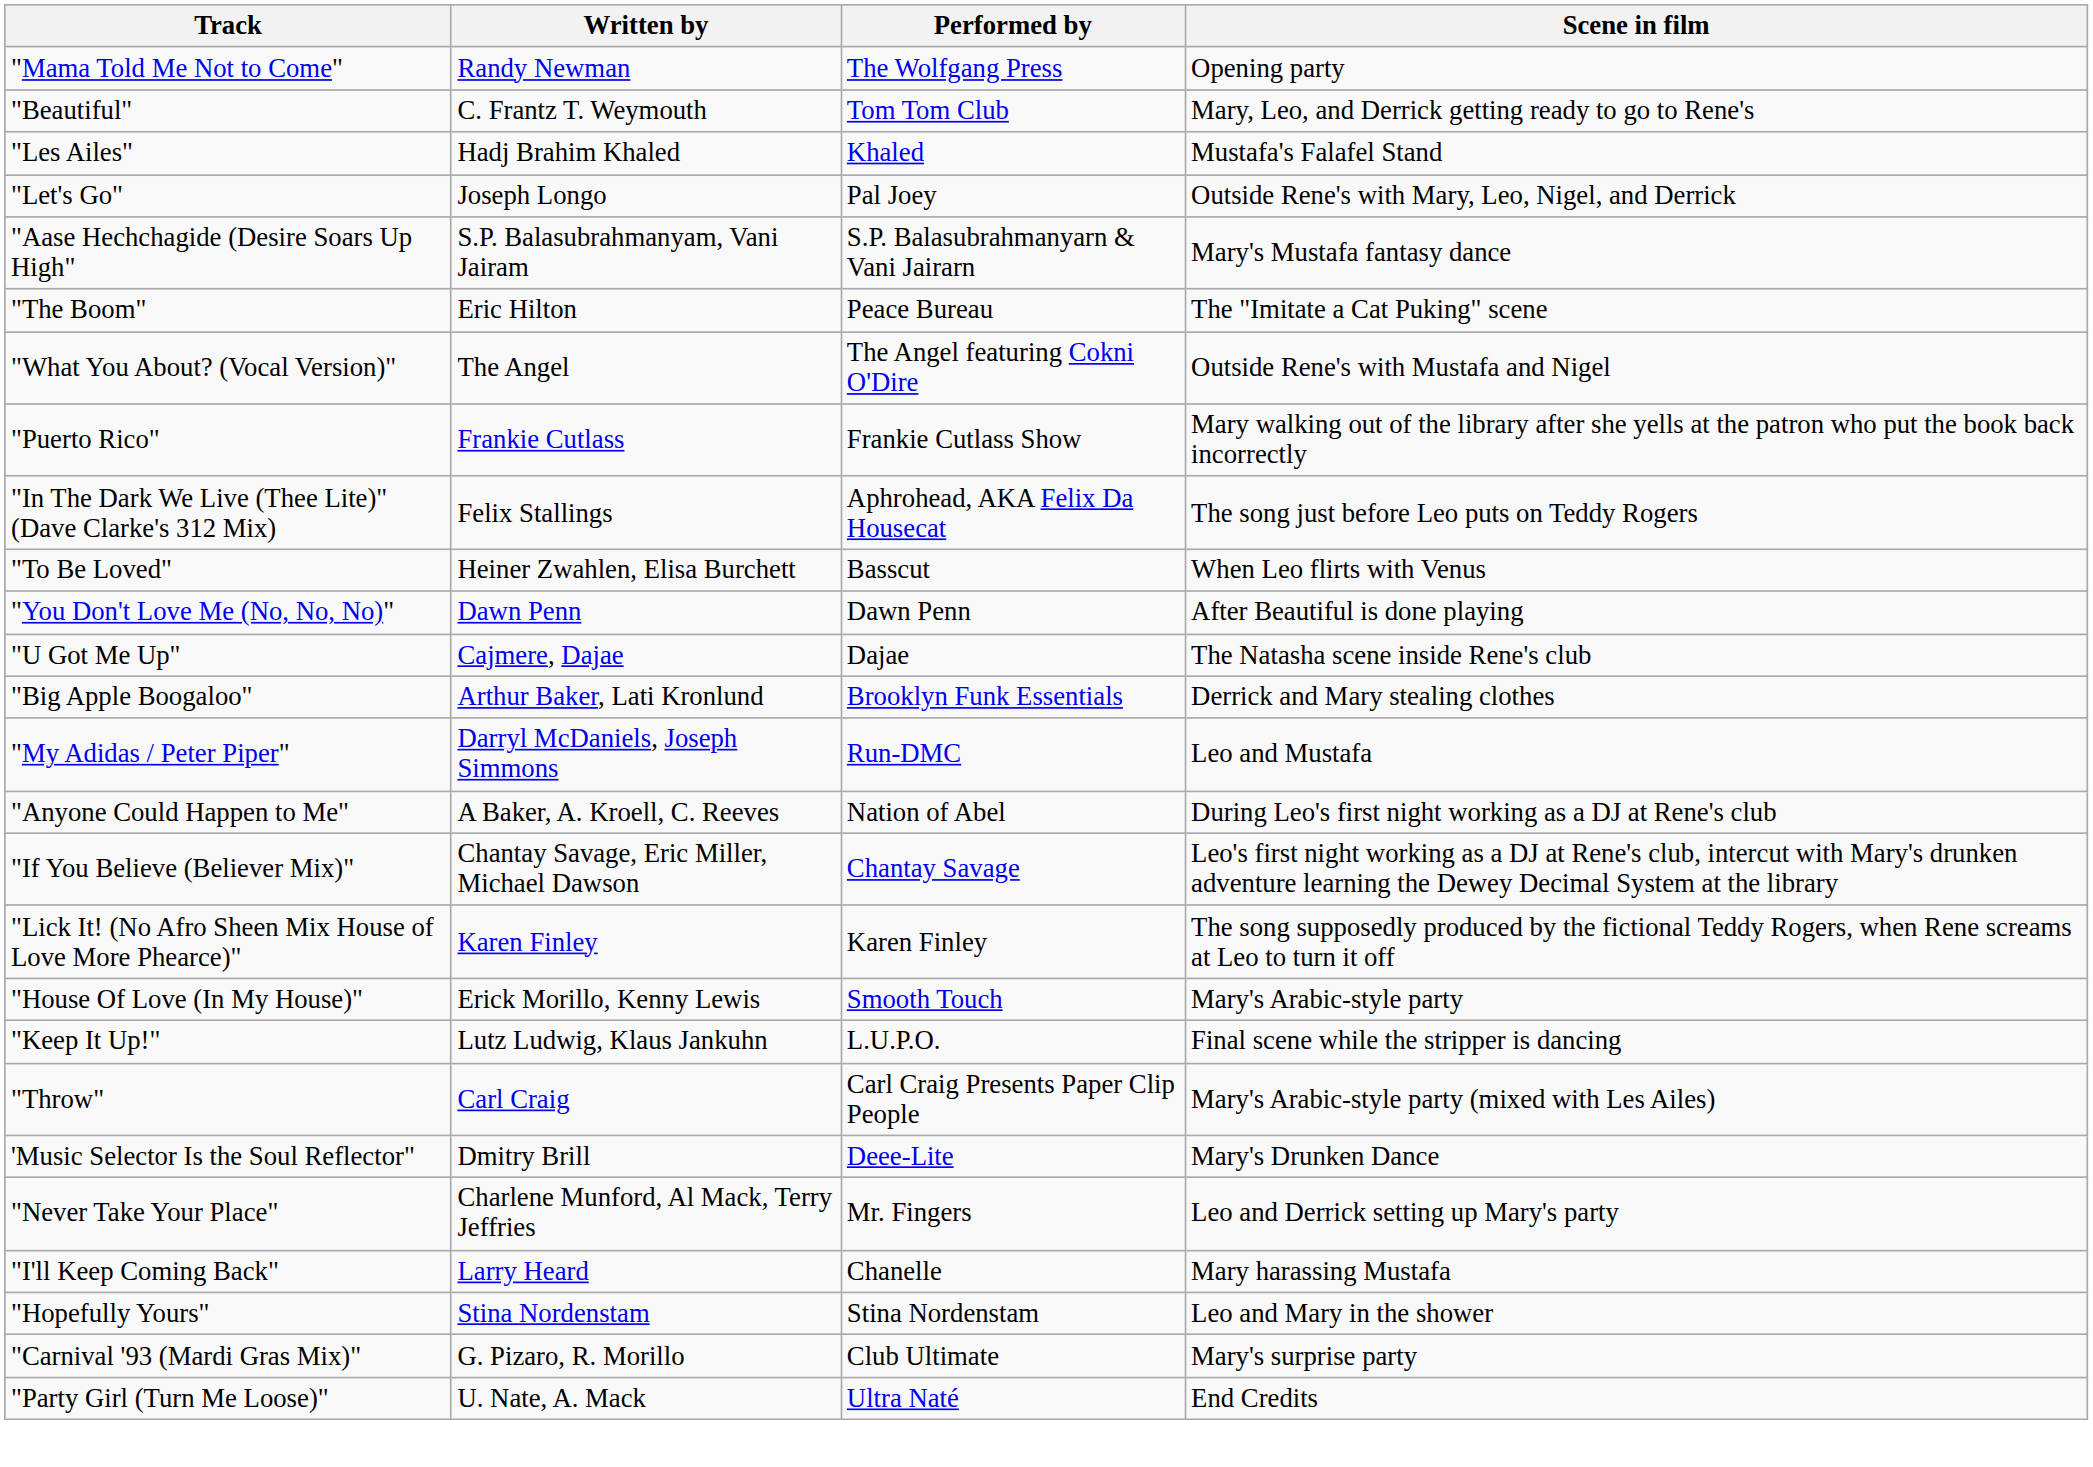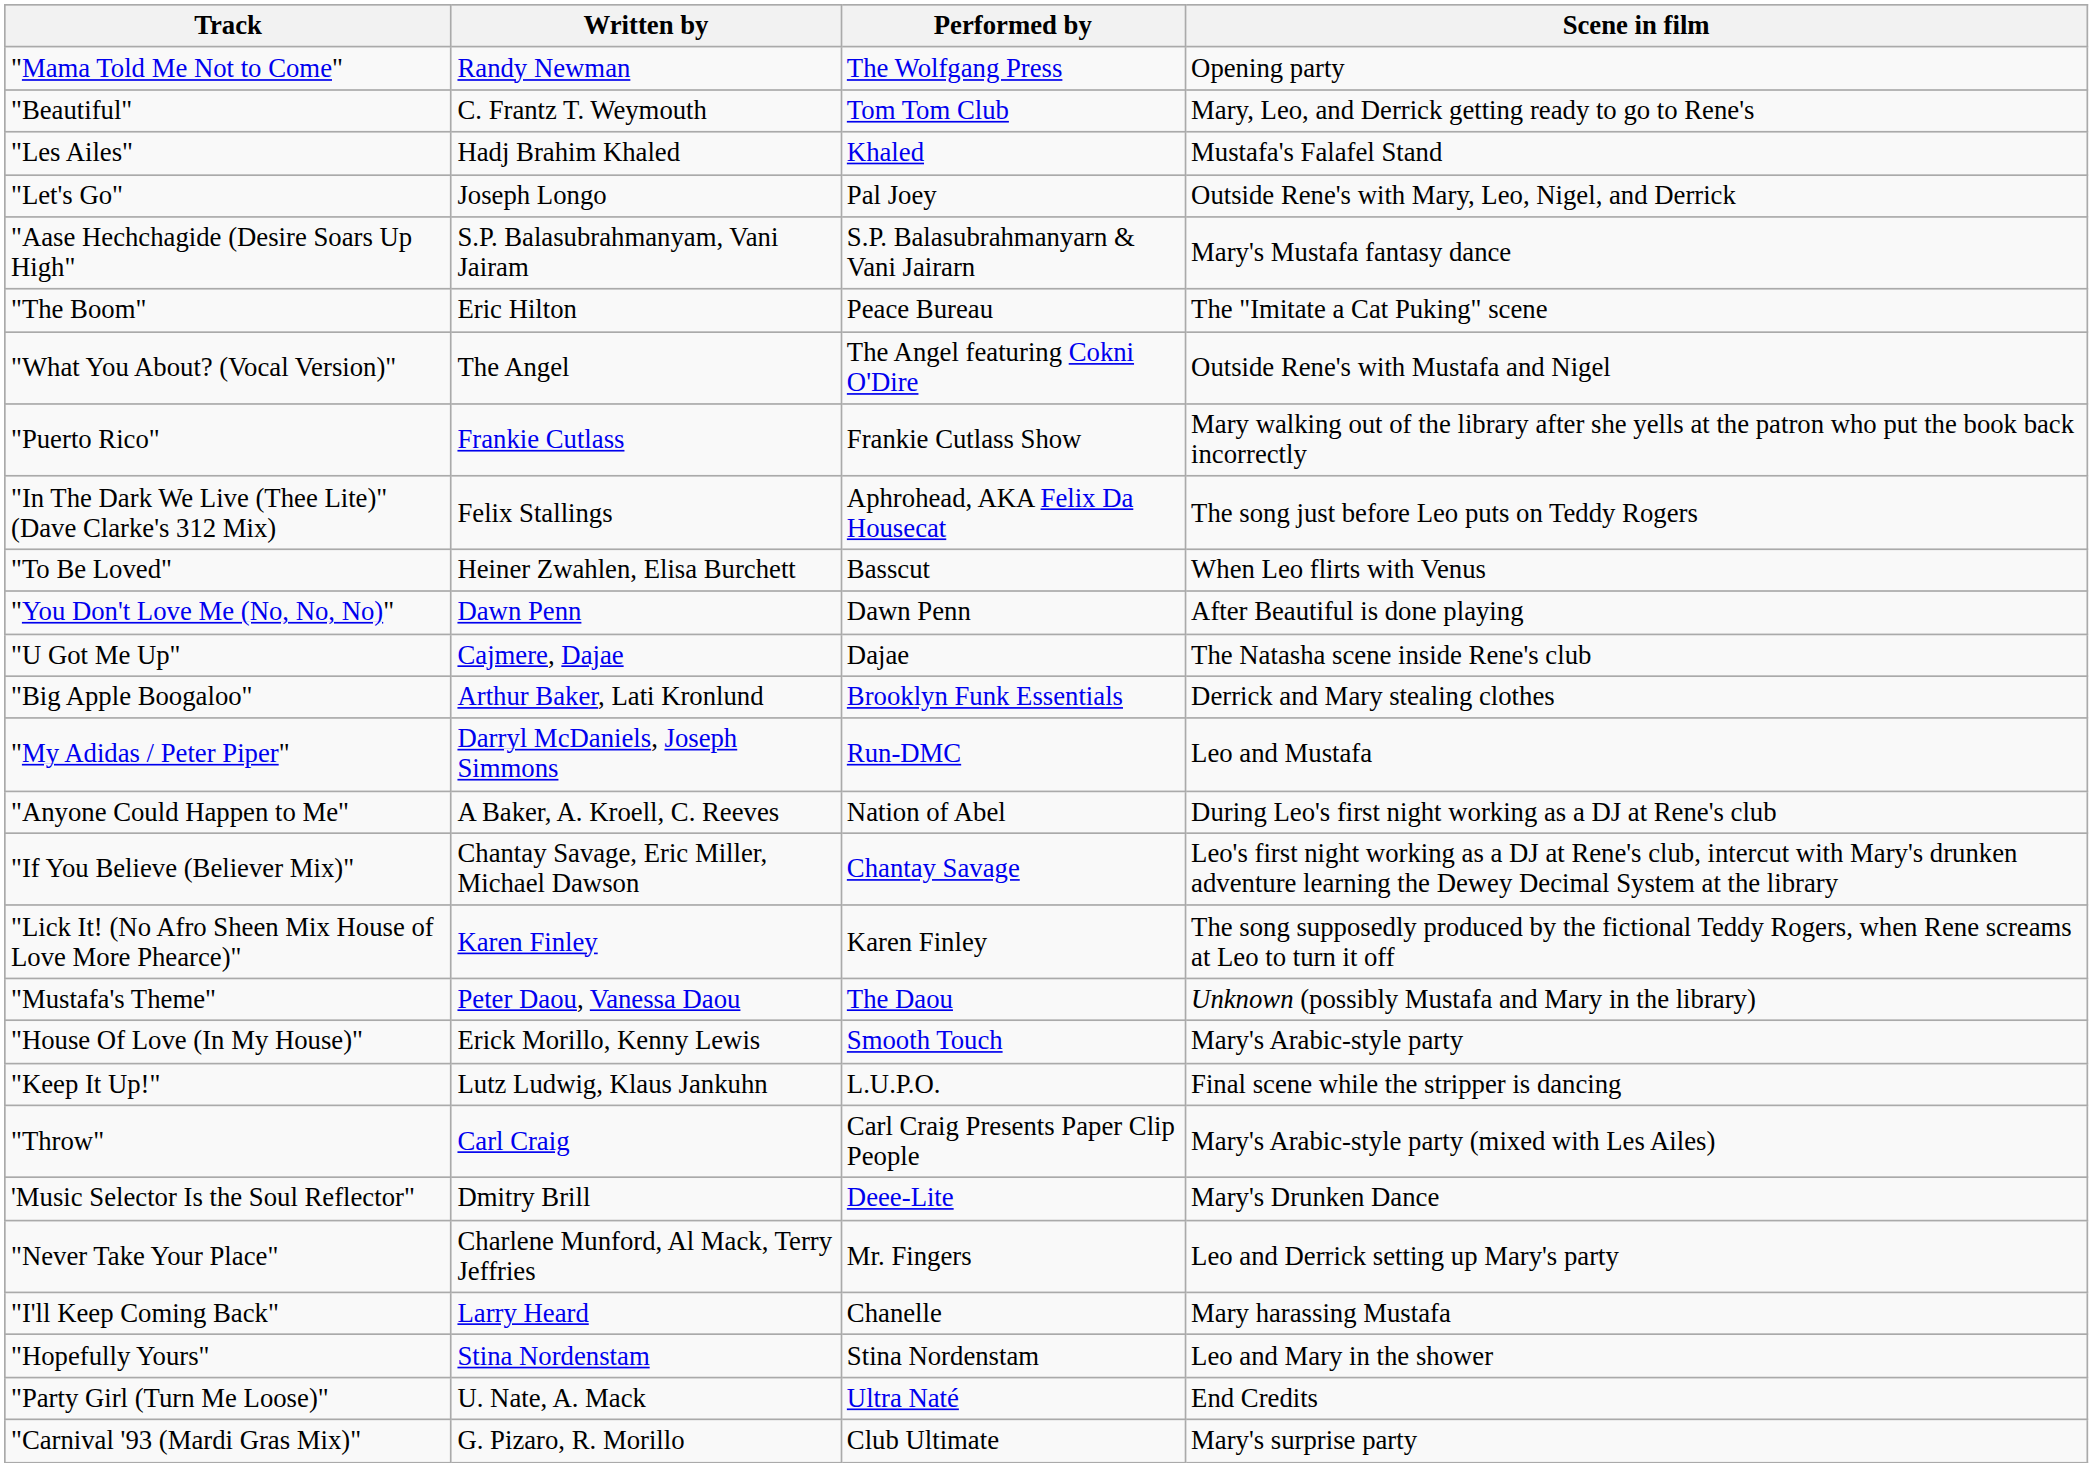+ row: "Mustafa's Theme" | Peter Daou, Vanessa Daou | The Daou | Unknown (possibly Mustafa and Mary in the library)
rows swapped: "Carnival '93 (Mardi Gras Mix)" <-> "Party Girl (Turn Me Loose)"
